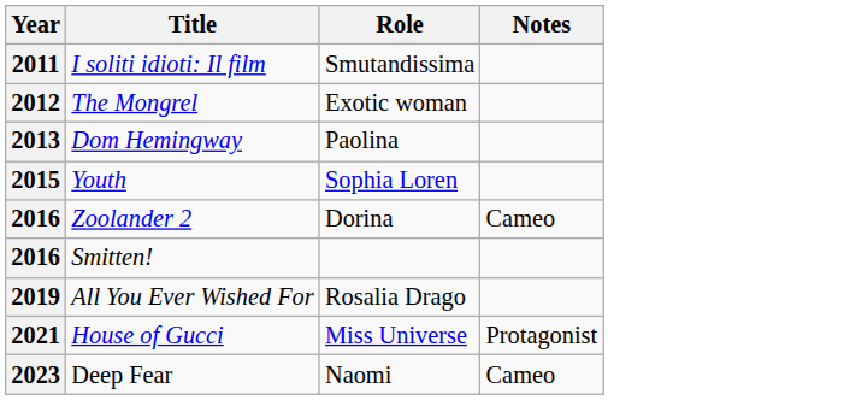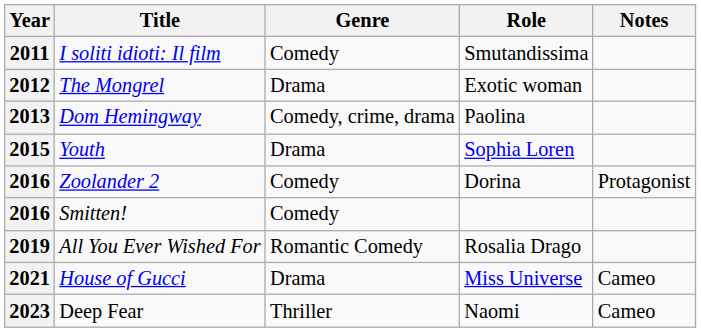+ column: Genre | Comedy | Drama | Comedy, crime, drama | Drama | Comedy | Comedy | Romantic Comedy | Drama | Thriller
Zoolander 2 | Notes: Cameo -> Protagonist
House of Gucci | Notes: Protagonist -> Cameo
